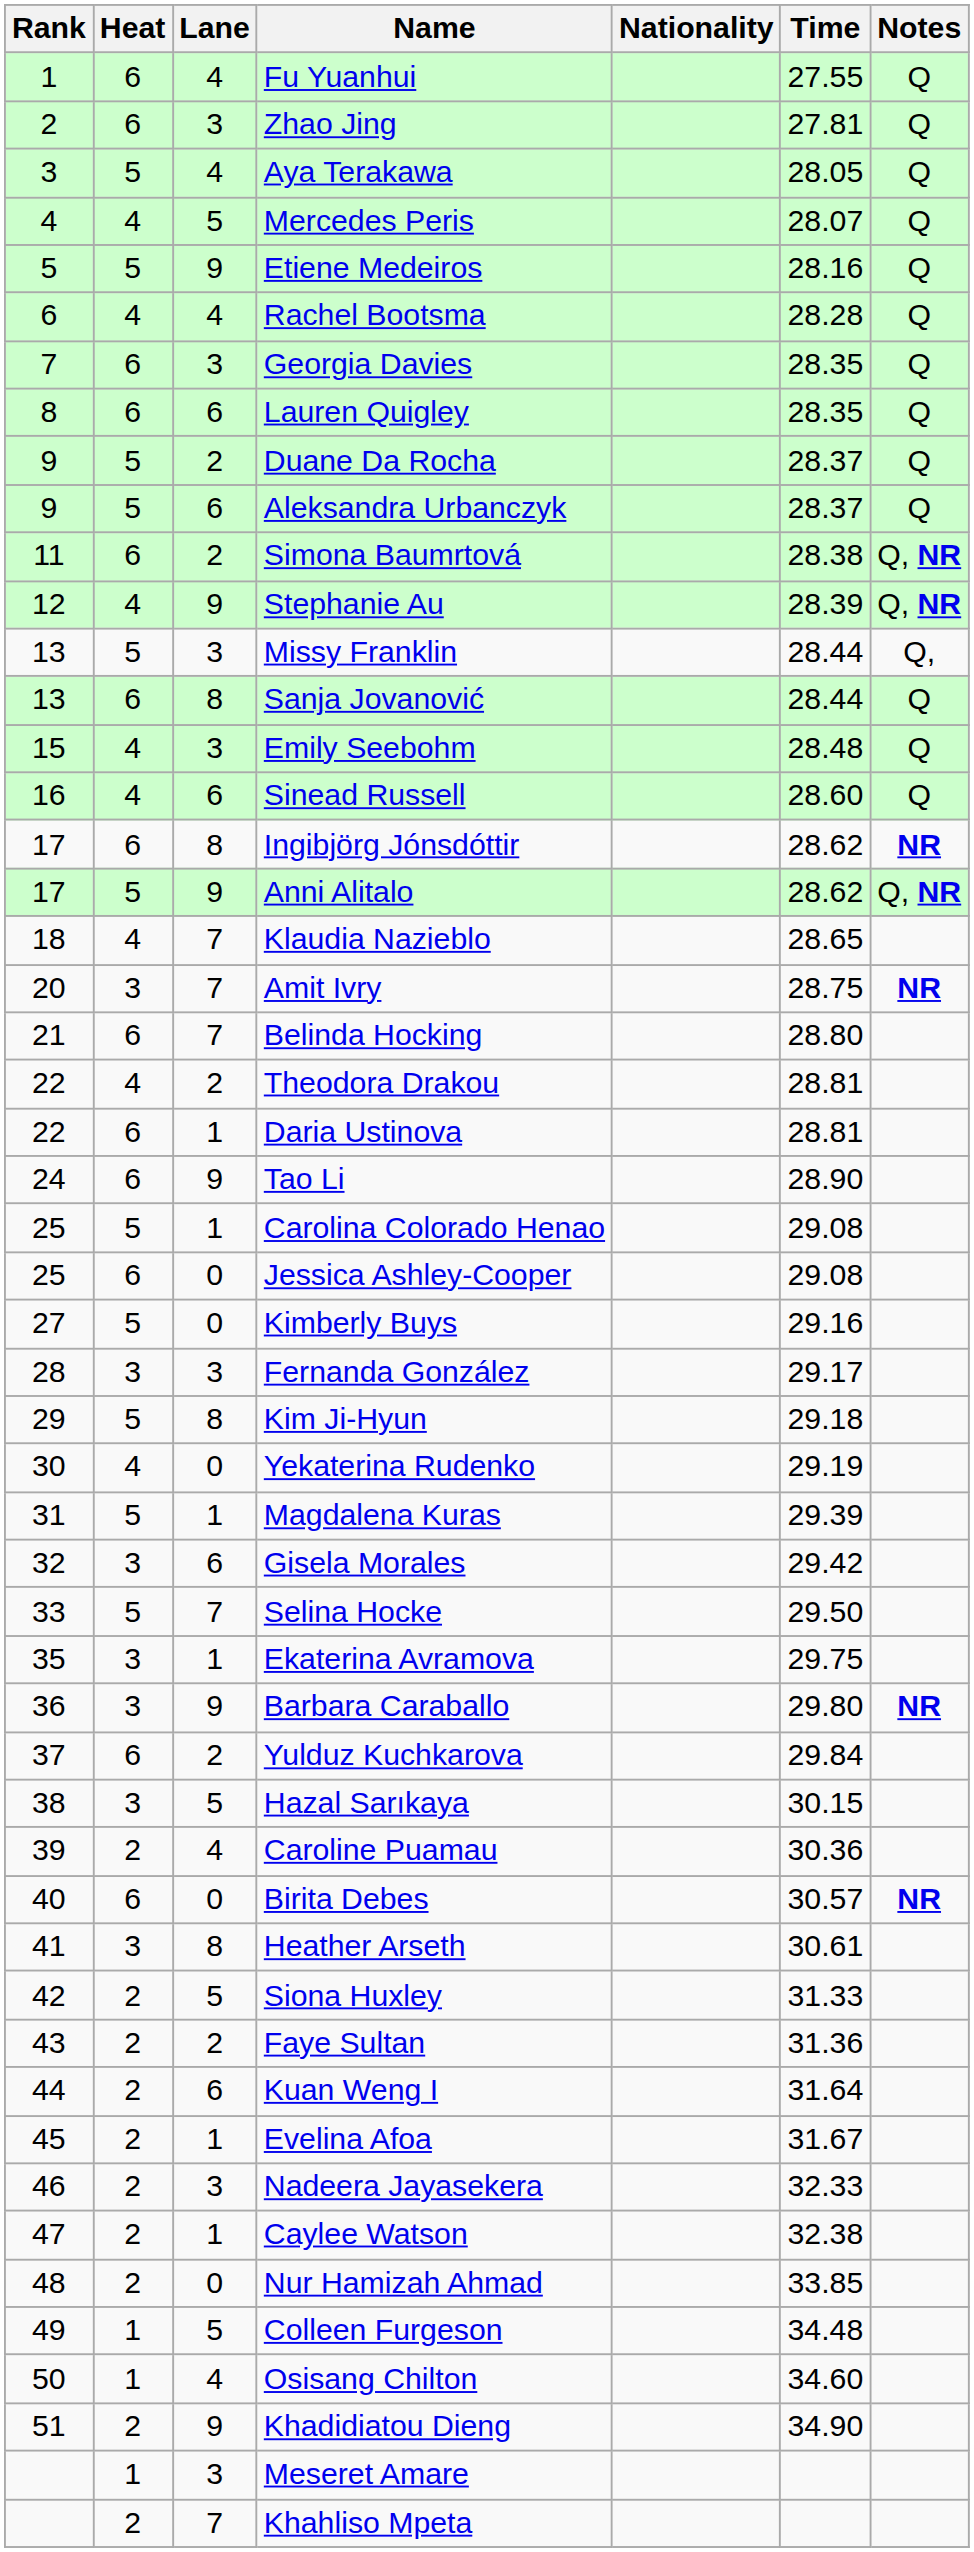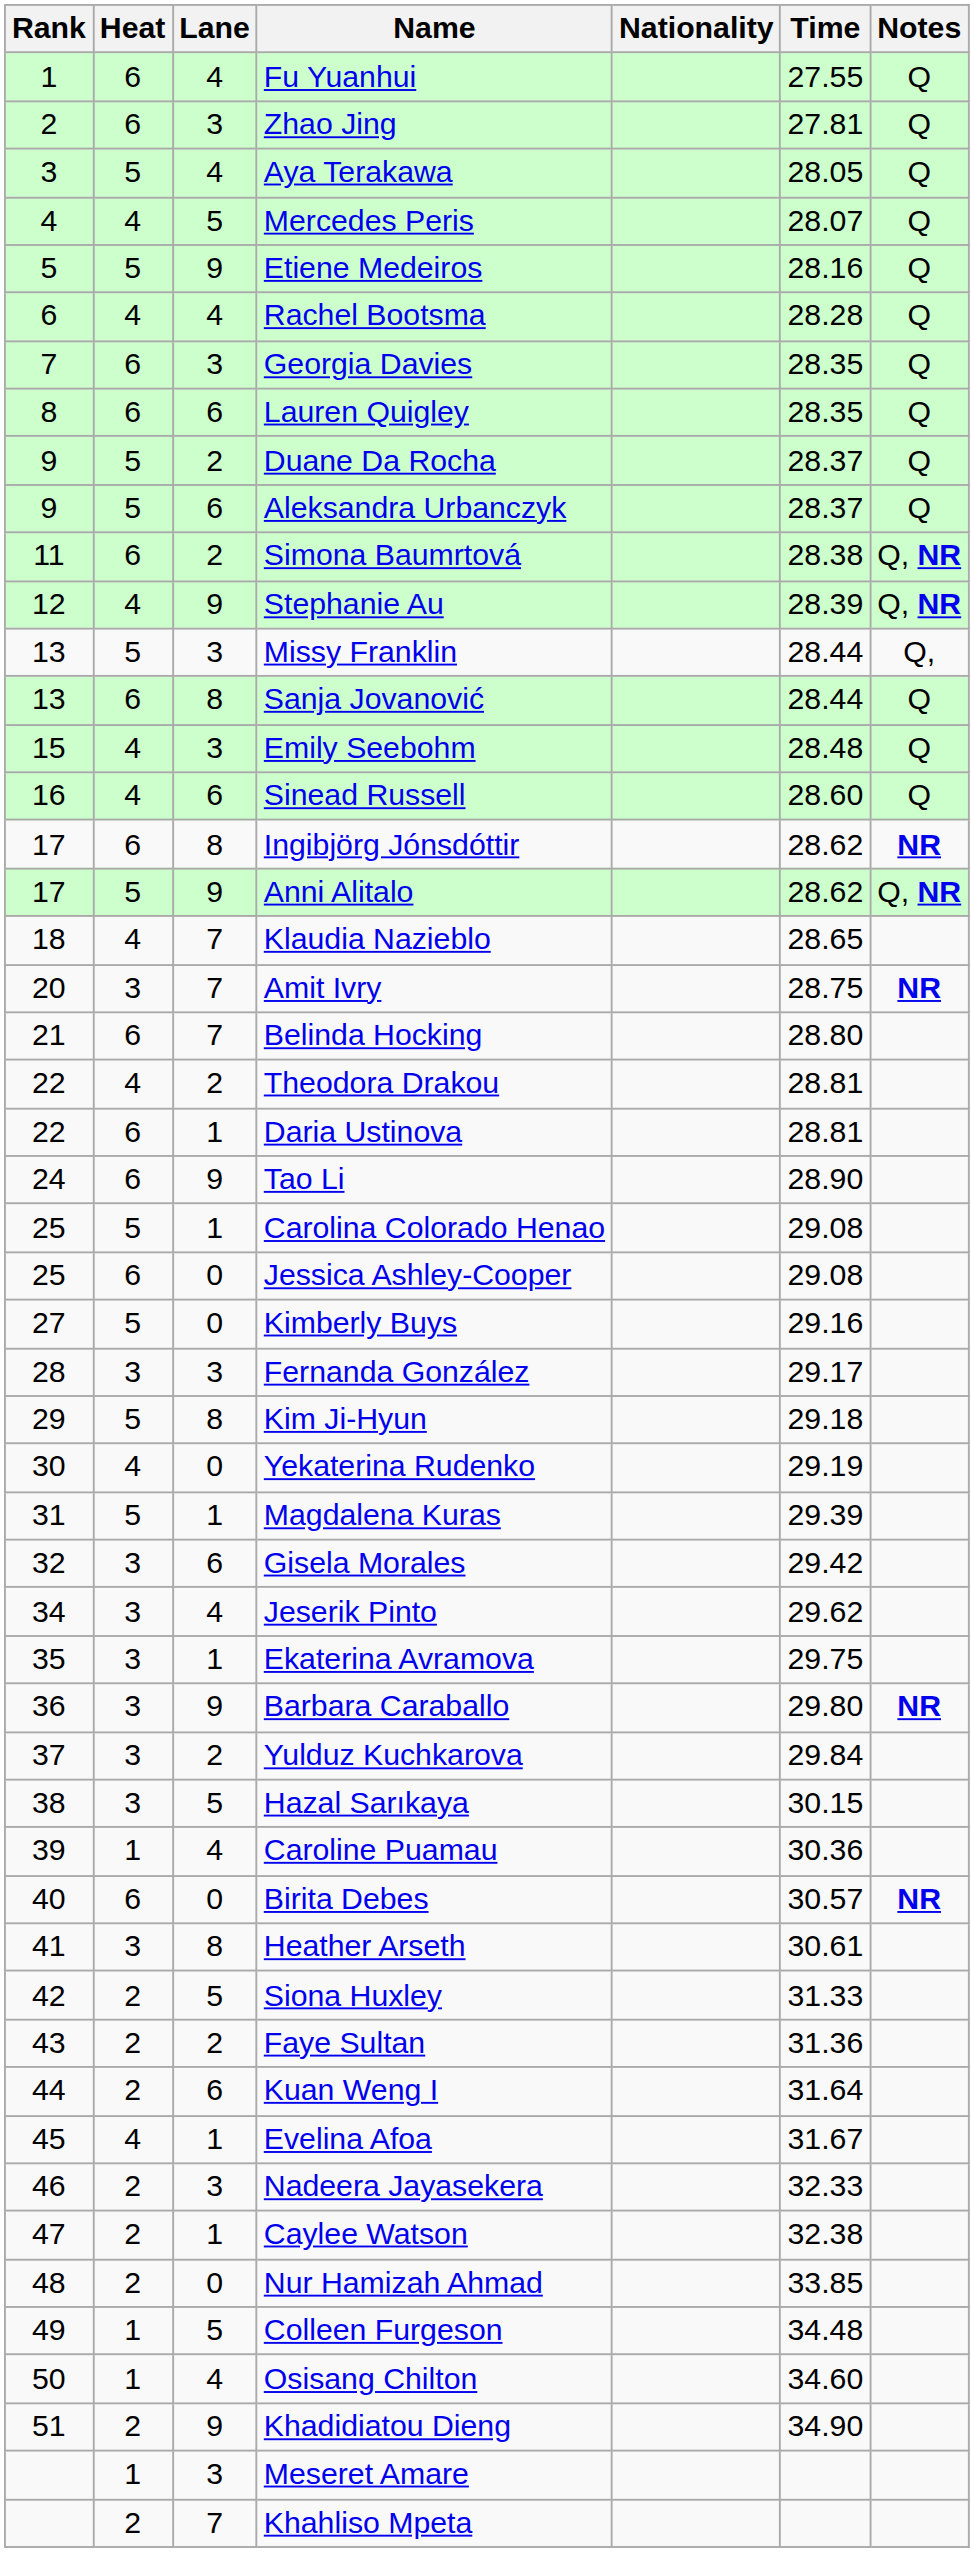- row: 33 | 5 | 7 | Selina Hocke | 29.50
+ row: 34 | 3 | 4 | Jeserik Pinto | 29.62
Yulduz Kuchkarova | Heat: 6 -> 3
Caroline Puamau | Heat: 2 -> 1
Evelina Afoa | Heat: 2 -> 4
